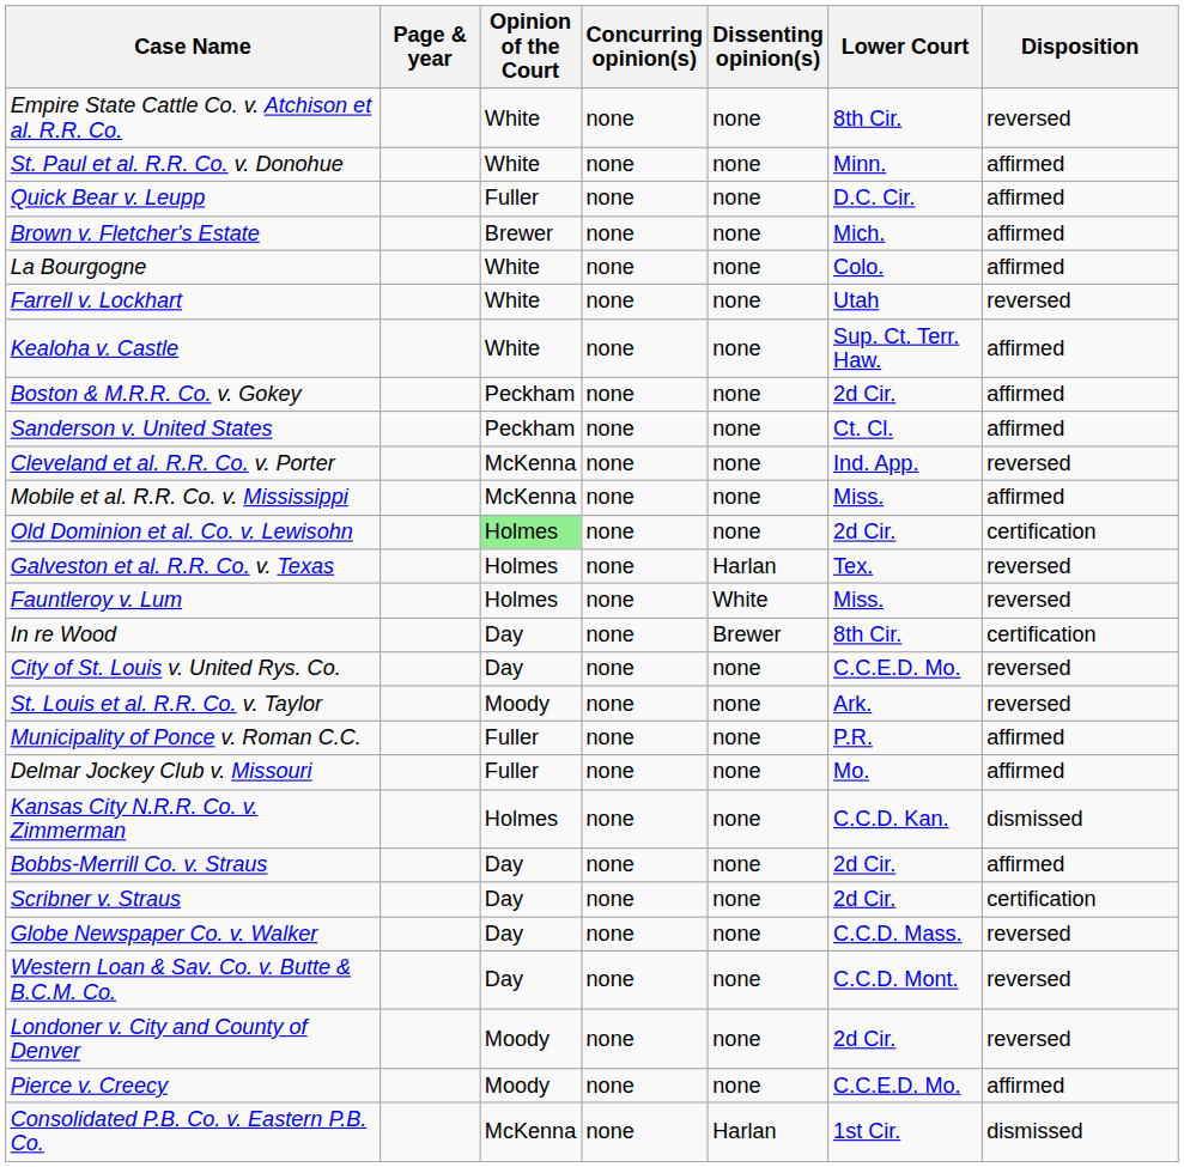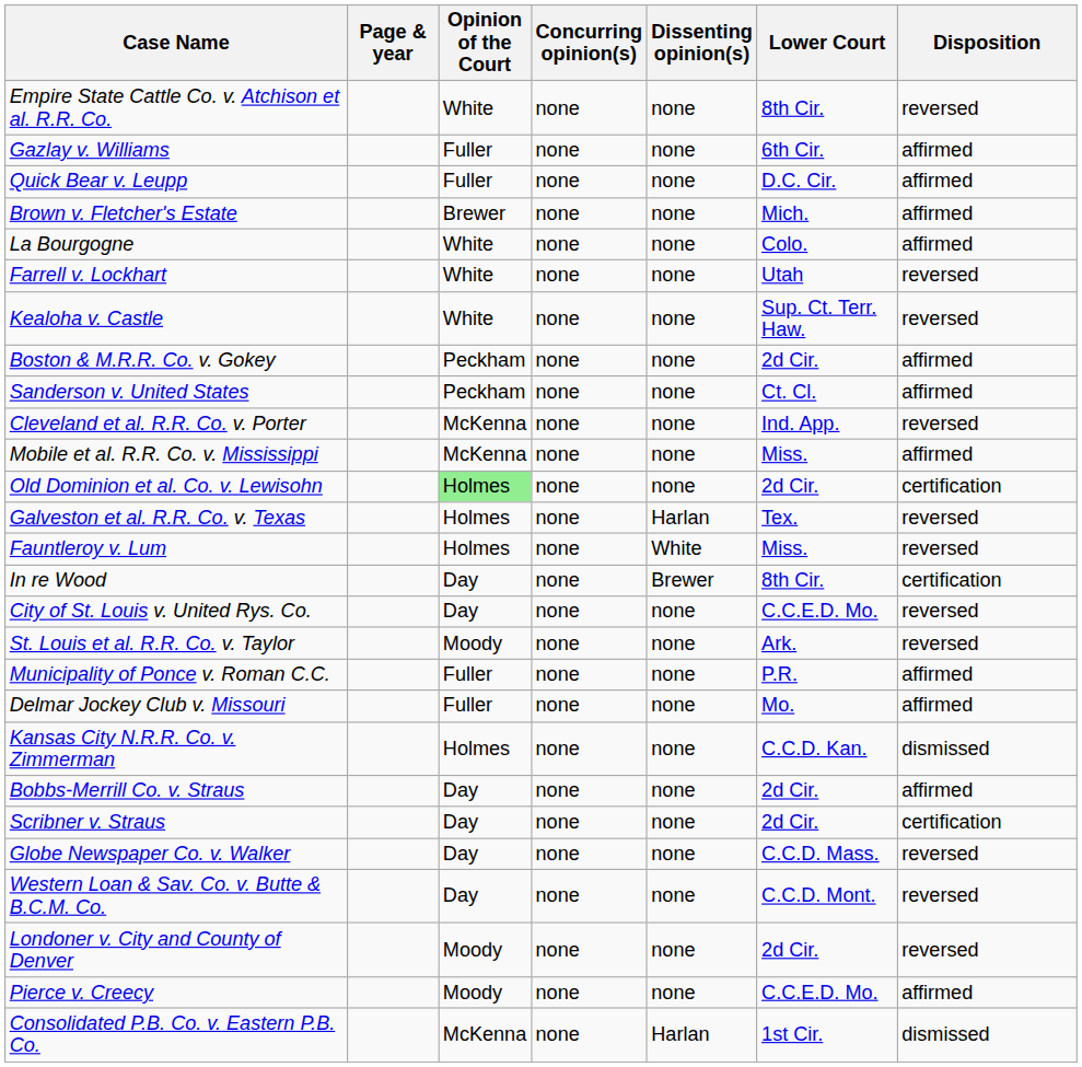- row: St. Paul et al. R.R. Co. v. Donohue | White | none | none | Minn. | affirmed
+ row: Gazlay v. Williams | Fuller | none | none | 6th Cir. | affirmed
Kealoha v. Castle | Disposition: affirmed -> reversed
